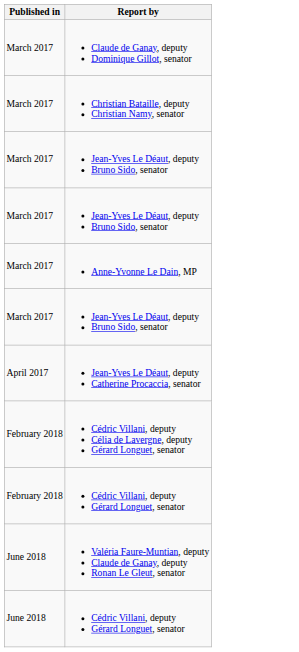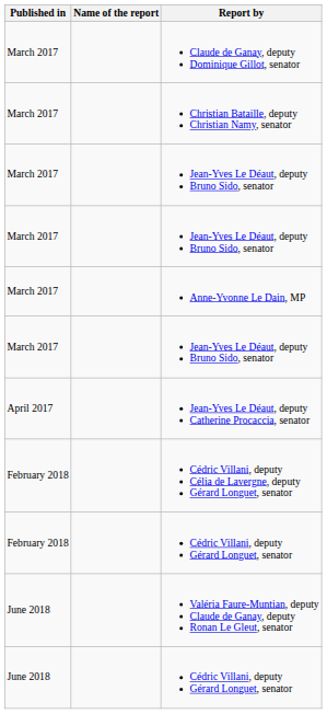+ column: Name of the report
